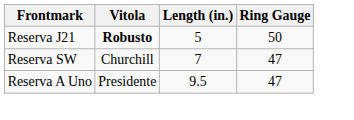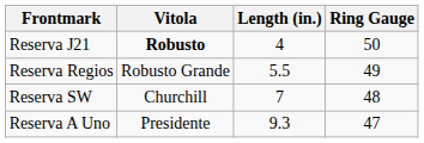Reserva J21 | Length (in.): 5 -> 4
+ row: Reserva Regios | Robusto Grande | 5.5 | 49
Reserva SW | Ring Gauge: 47 -> 48
Reserva A Uno | Length (in.): 9.5 -> 9.3
